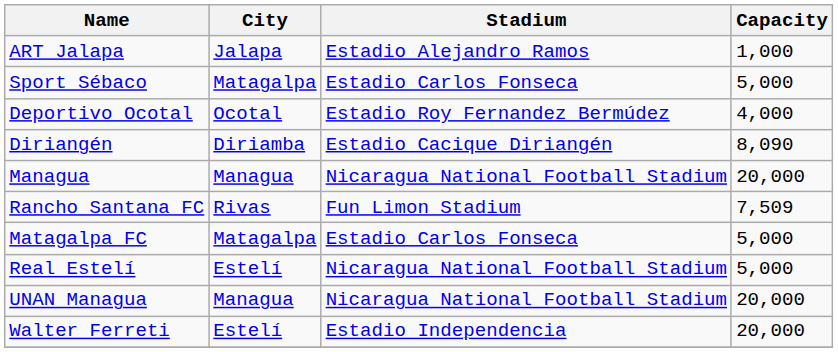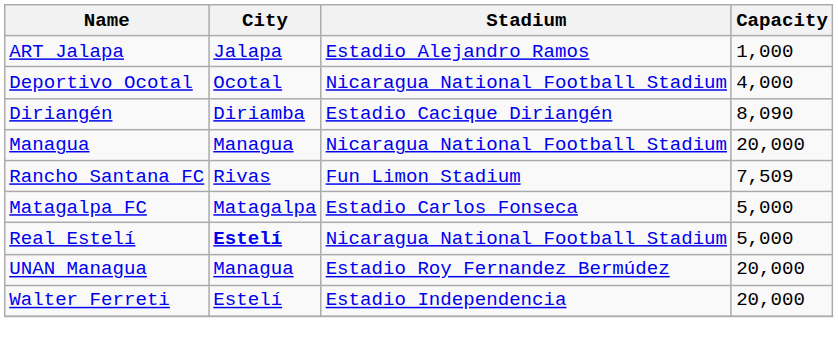- row: Sport Sébaco | Matagalpa | Estadio Carlos Fonseca | 5,000
Deportivo Ocotal | Stadium: Estadio Roy Fernandez Bermúdez -> Nicaragua National Football Stadium
Real Estelí | City: normal -> bold
UNAN Managua | Stadium: Nicaragua National Football Stadium -> Estadio Roy Fernandez Bermúdez
